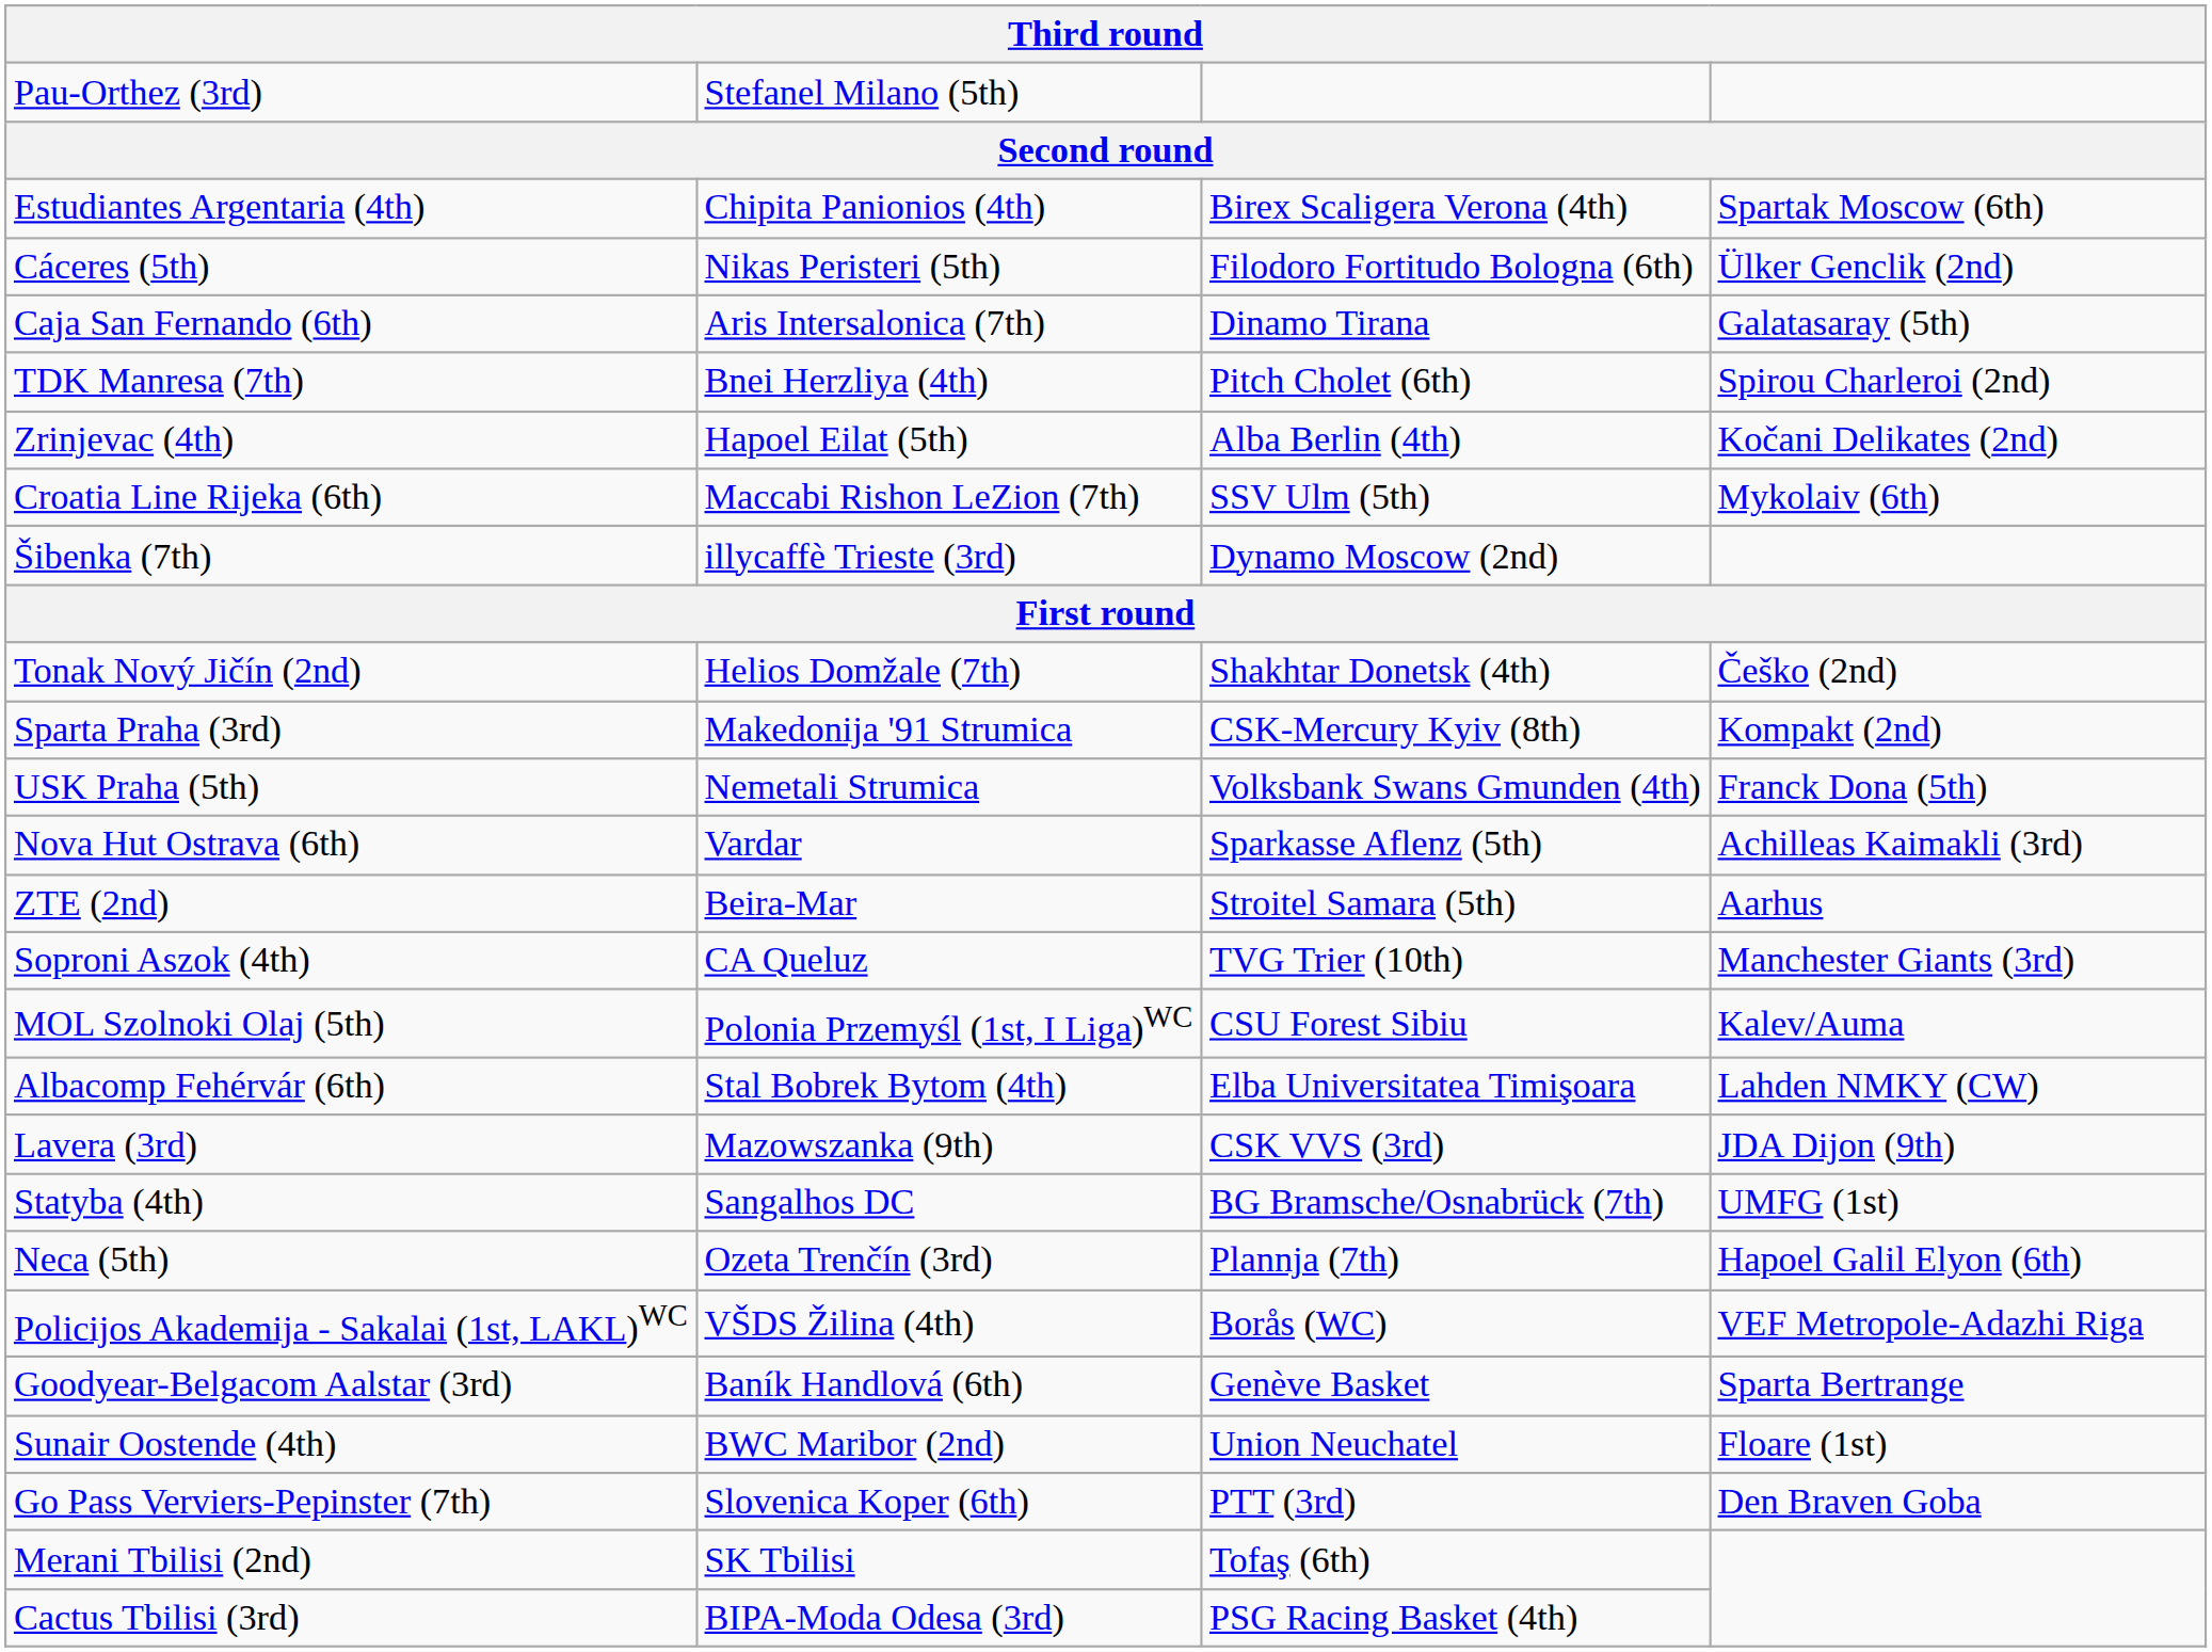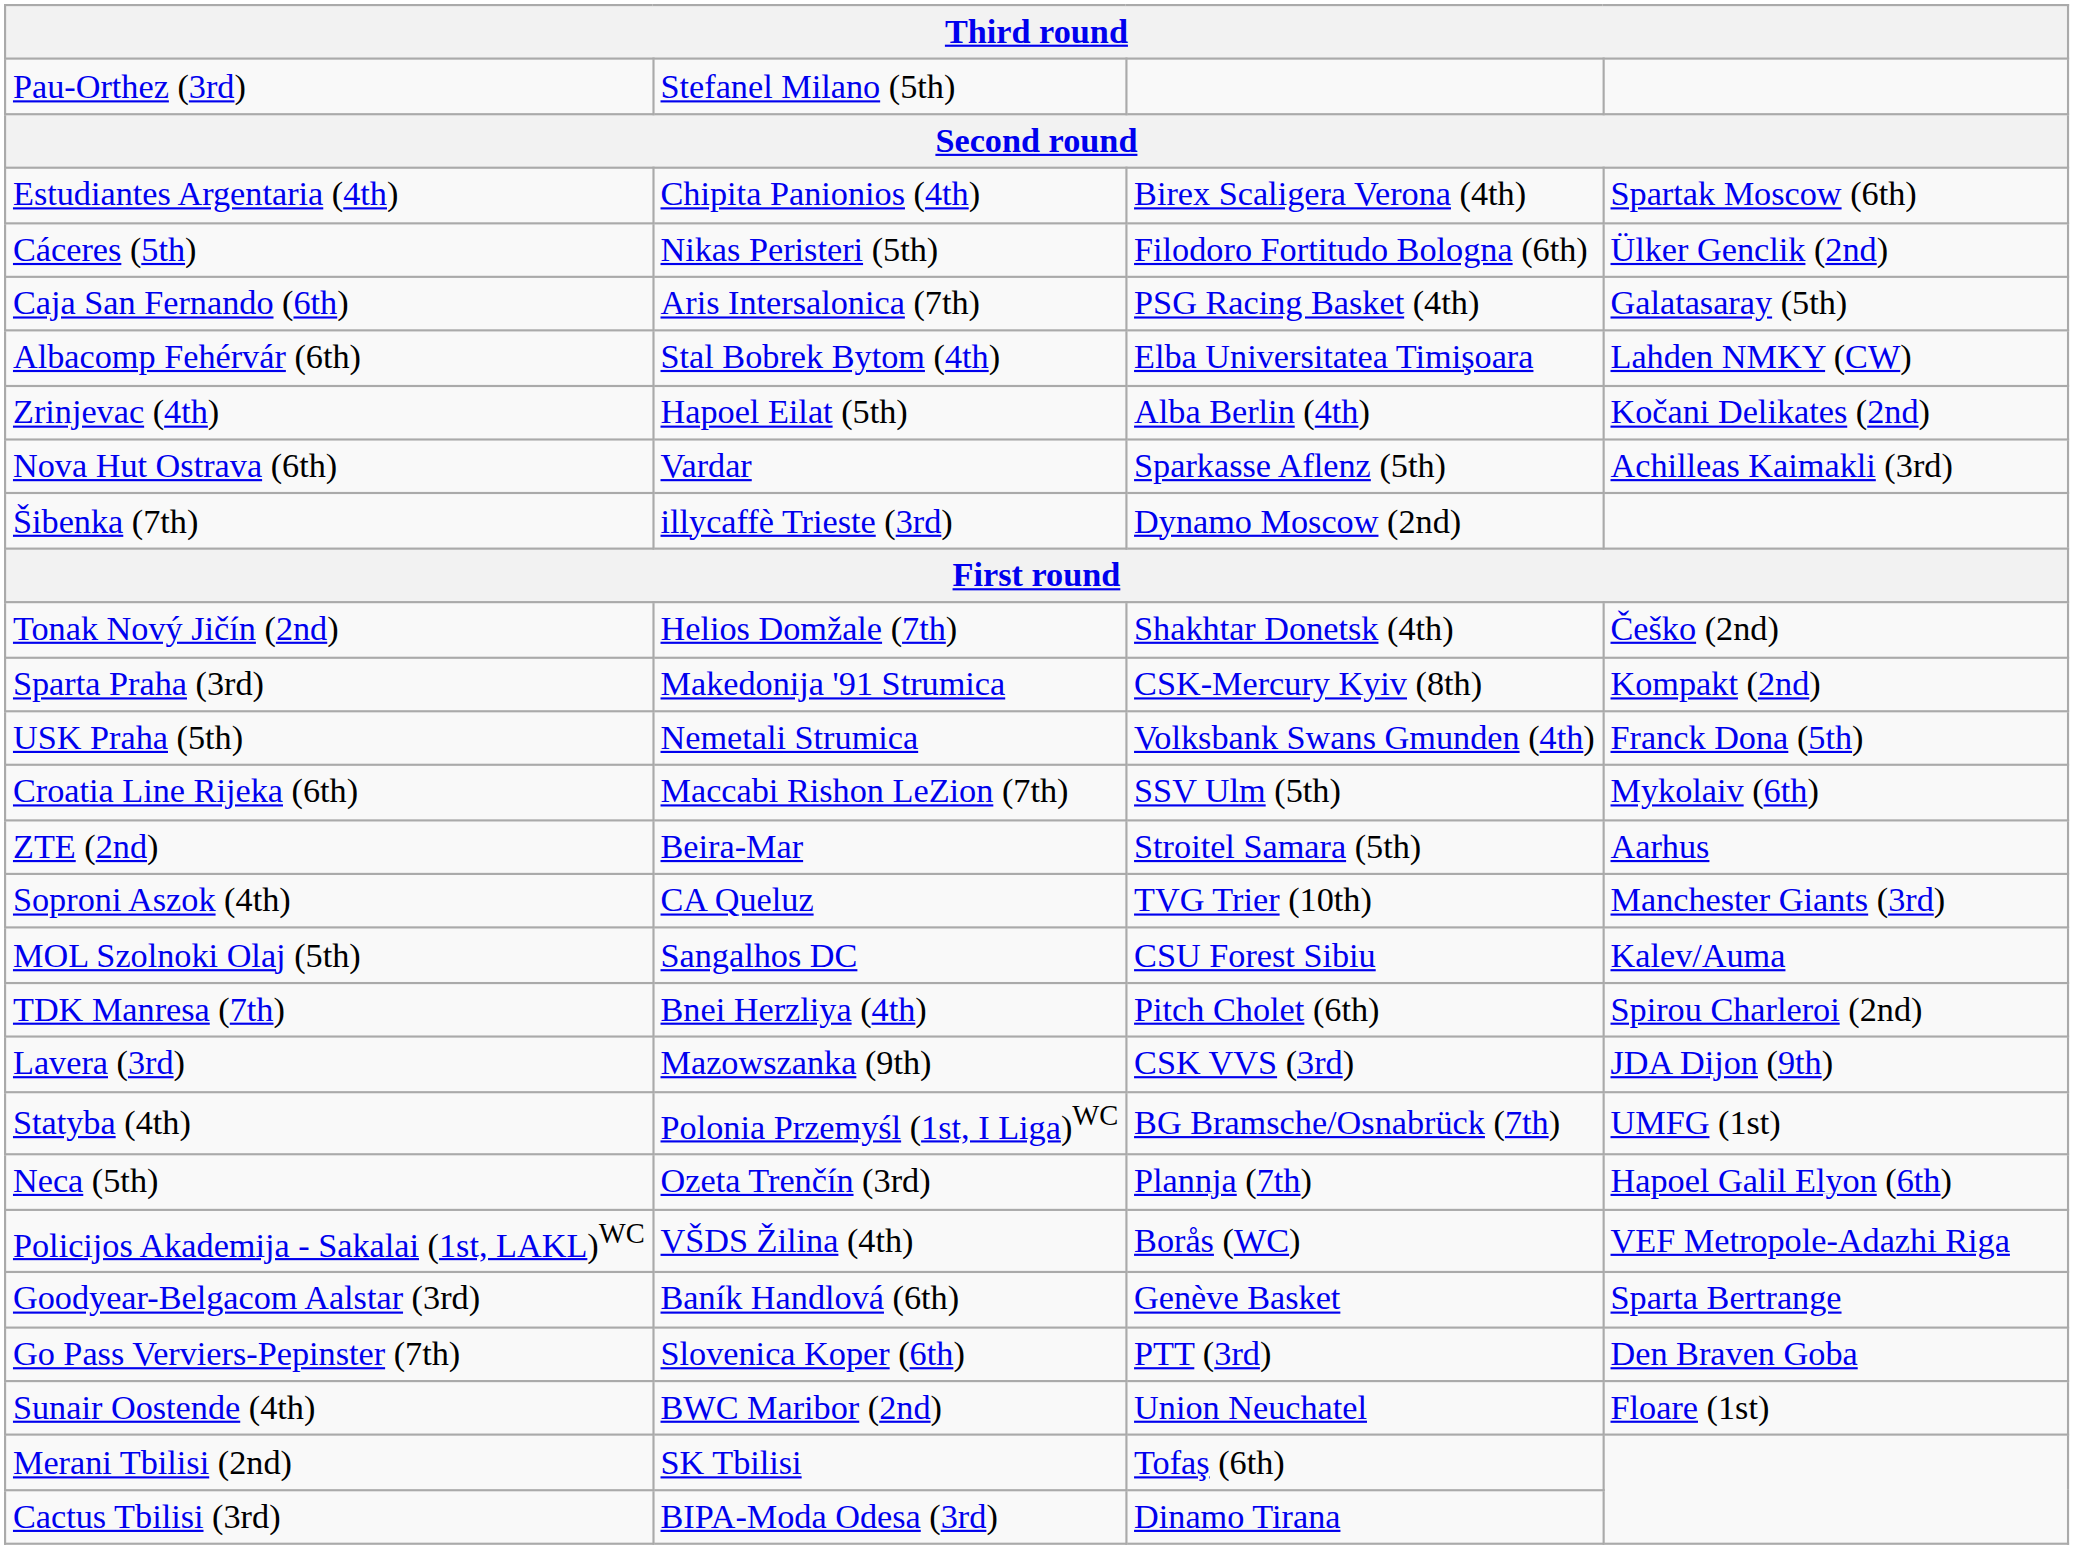Caja San Fernando (6th) | column 3: Dinamo Tirana -> PSG Racing Basket (4th)
rows swapped: TDK Manresa (7th) <-> Albacomp Fehérvár (6th)
rows swapped: Croatia Line Rijeka (6th) <-> Nova Hut Ostrava (6th)
MOL Szolnoki Olaj (5th) | column 2: Polonia Przemyśl (1st, I Liga)WC -> Sangalhos DC
Statyba (4th) | column 2: Sangalhos DC -> Polonia Przemyśl (1st, I Liga)WC
rows swapped: Sunair Oostende (4th) <-> Go Pass Verviers-Pepinster (7th)
Cactus Tbilisi (3rd) | column 3: PSG Racing Basket (4th) -> Dinamo Tirana
